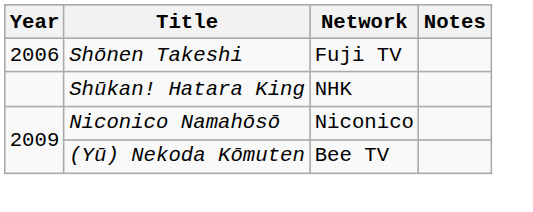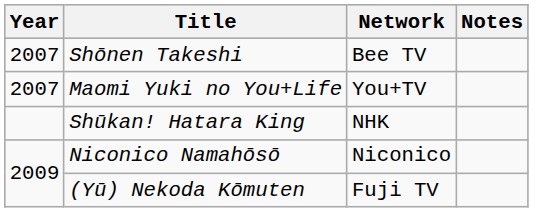Shōnen Takeshi | Year: 2006 -> 2007
Shōnen Takeshi | Network: Fuji TV -> Bee TV
+ row: 2007 | Maomi Yuki no You+Life | You+TV
(Yū) Nekoda Kōmuten | Network: Bee TV -> Fuji TV
